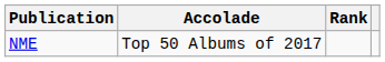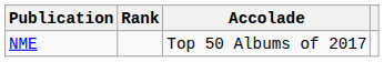columns swapped: Accolade <-> Rank
